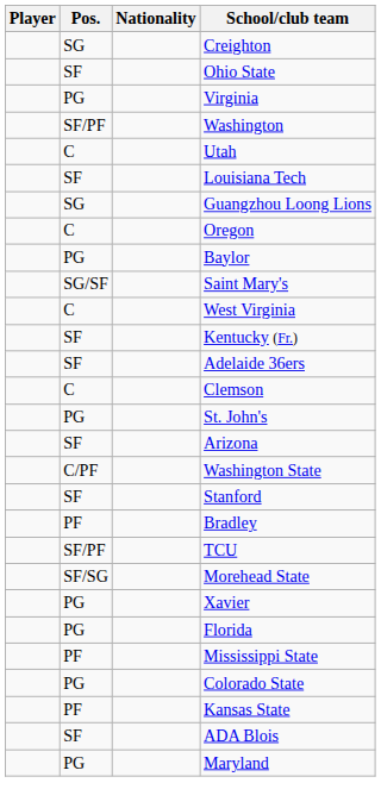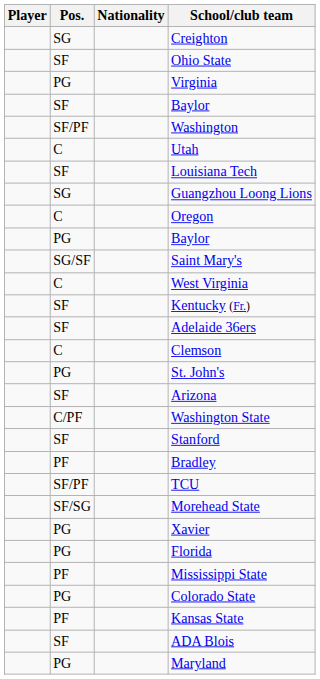+ row: SF | Baylor
